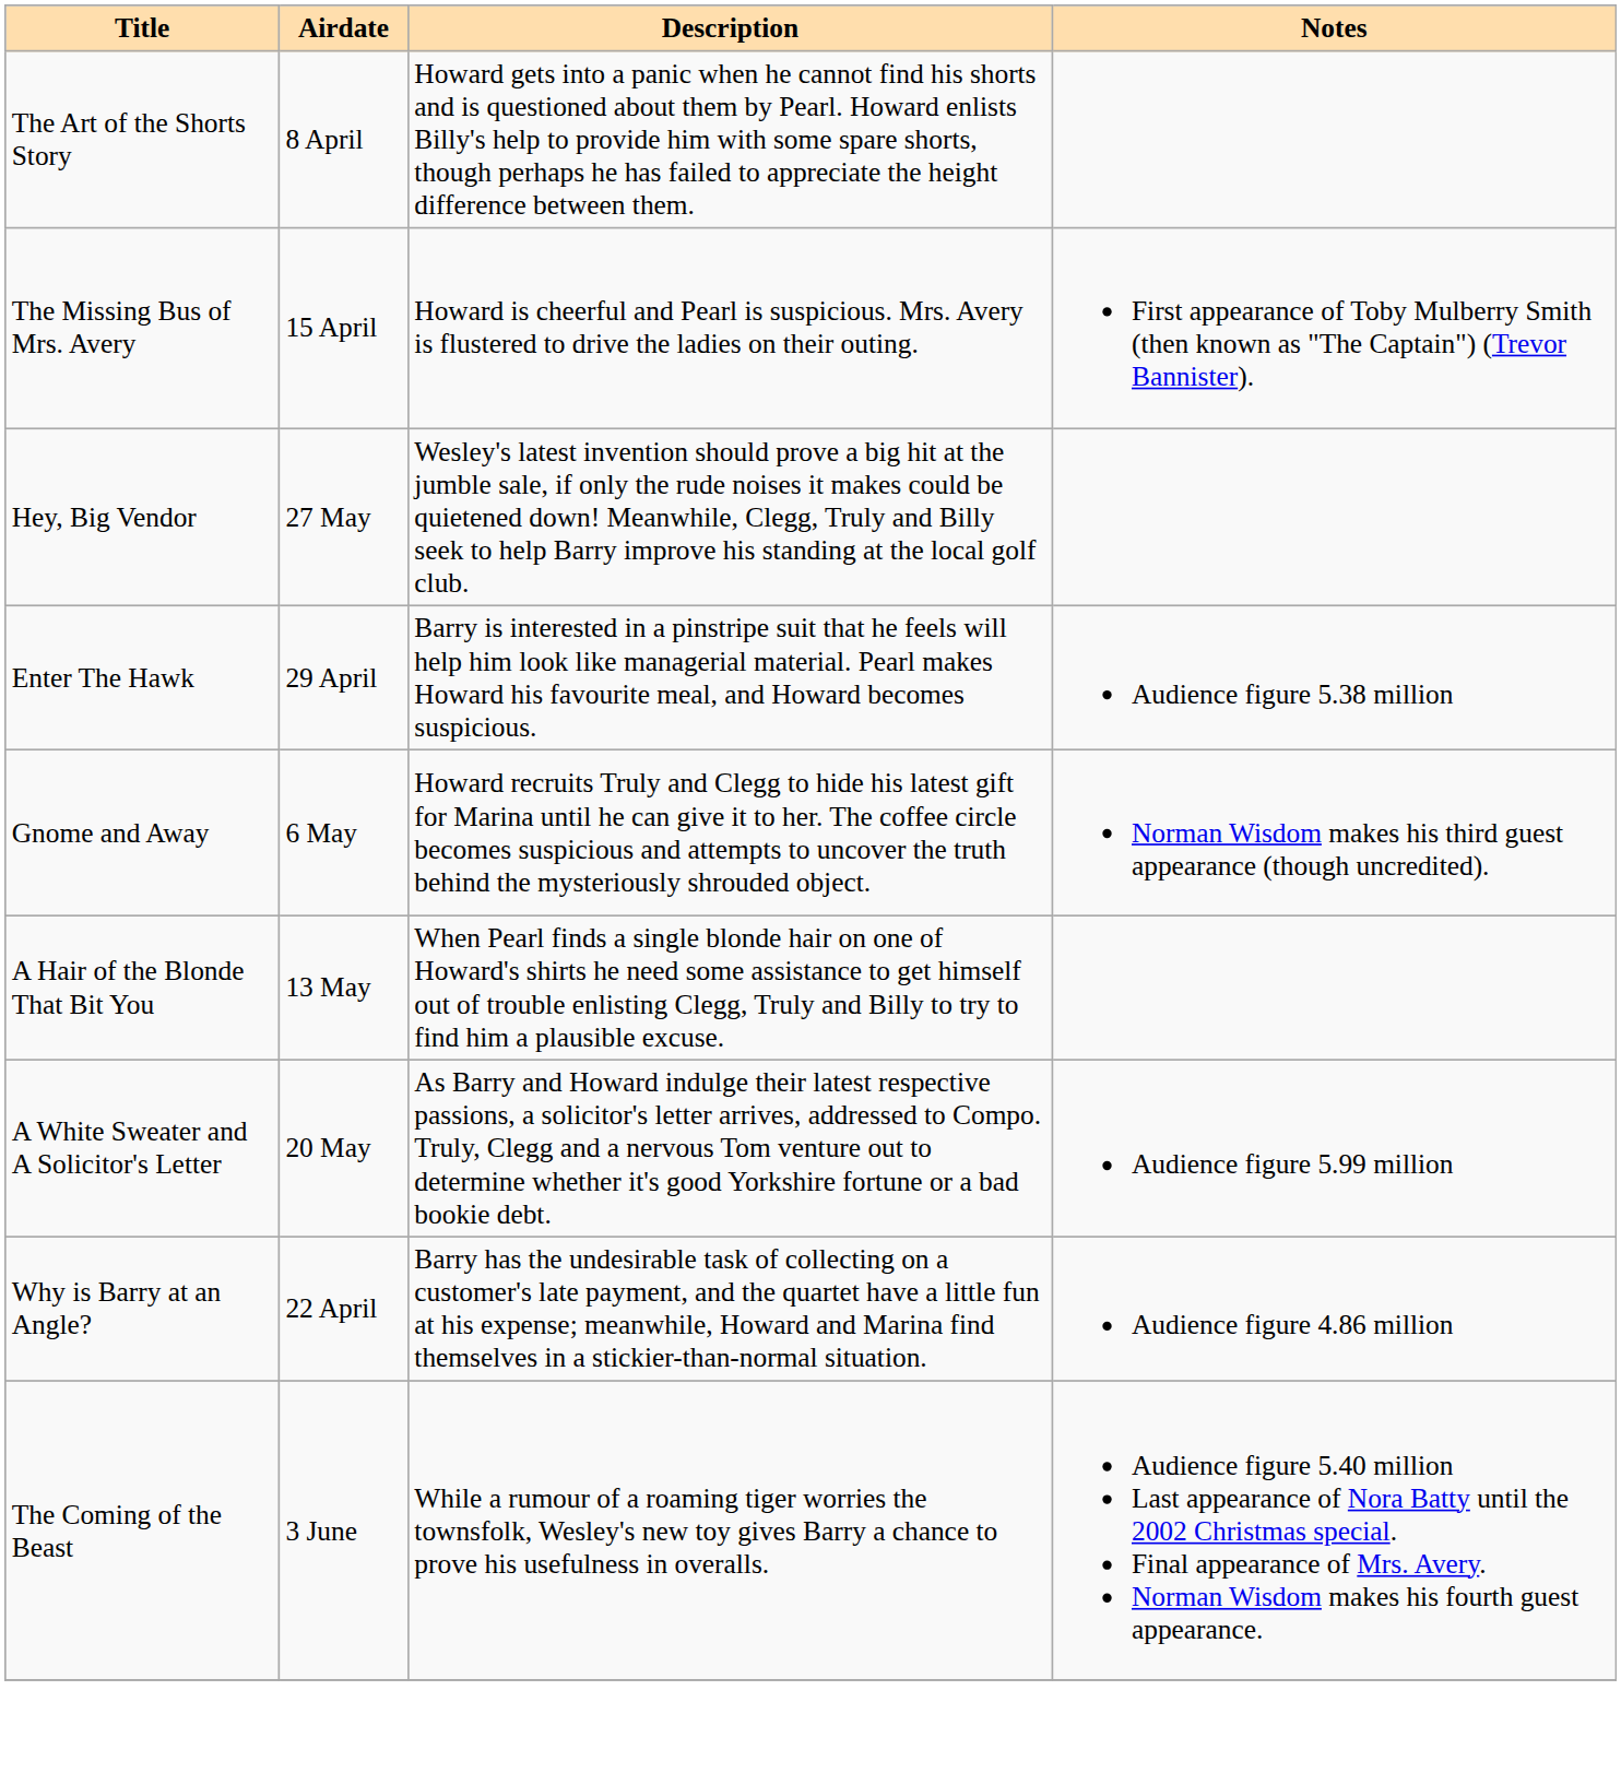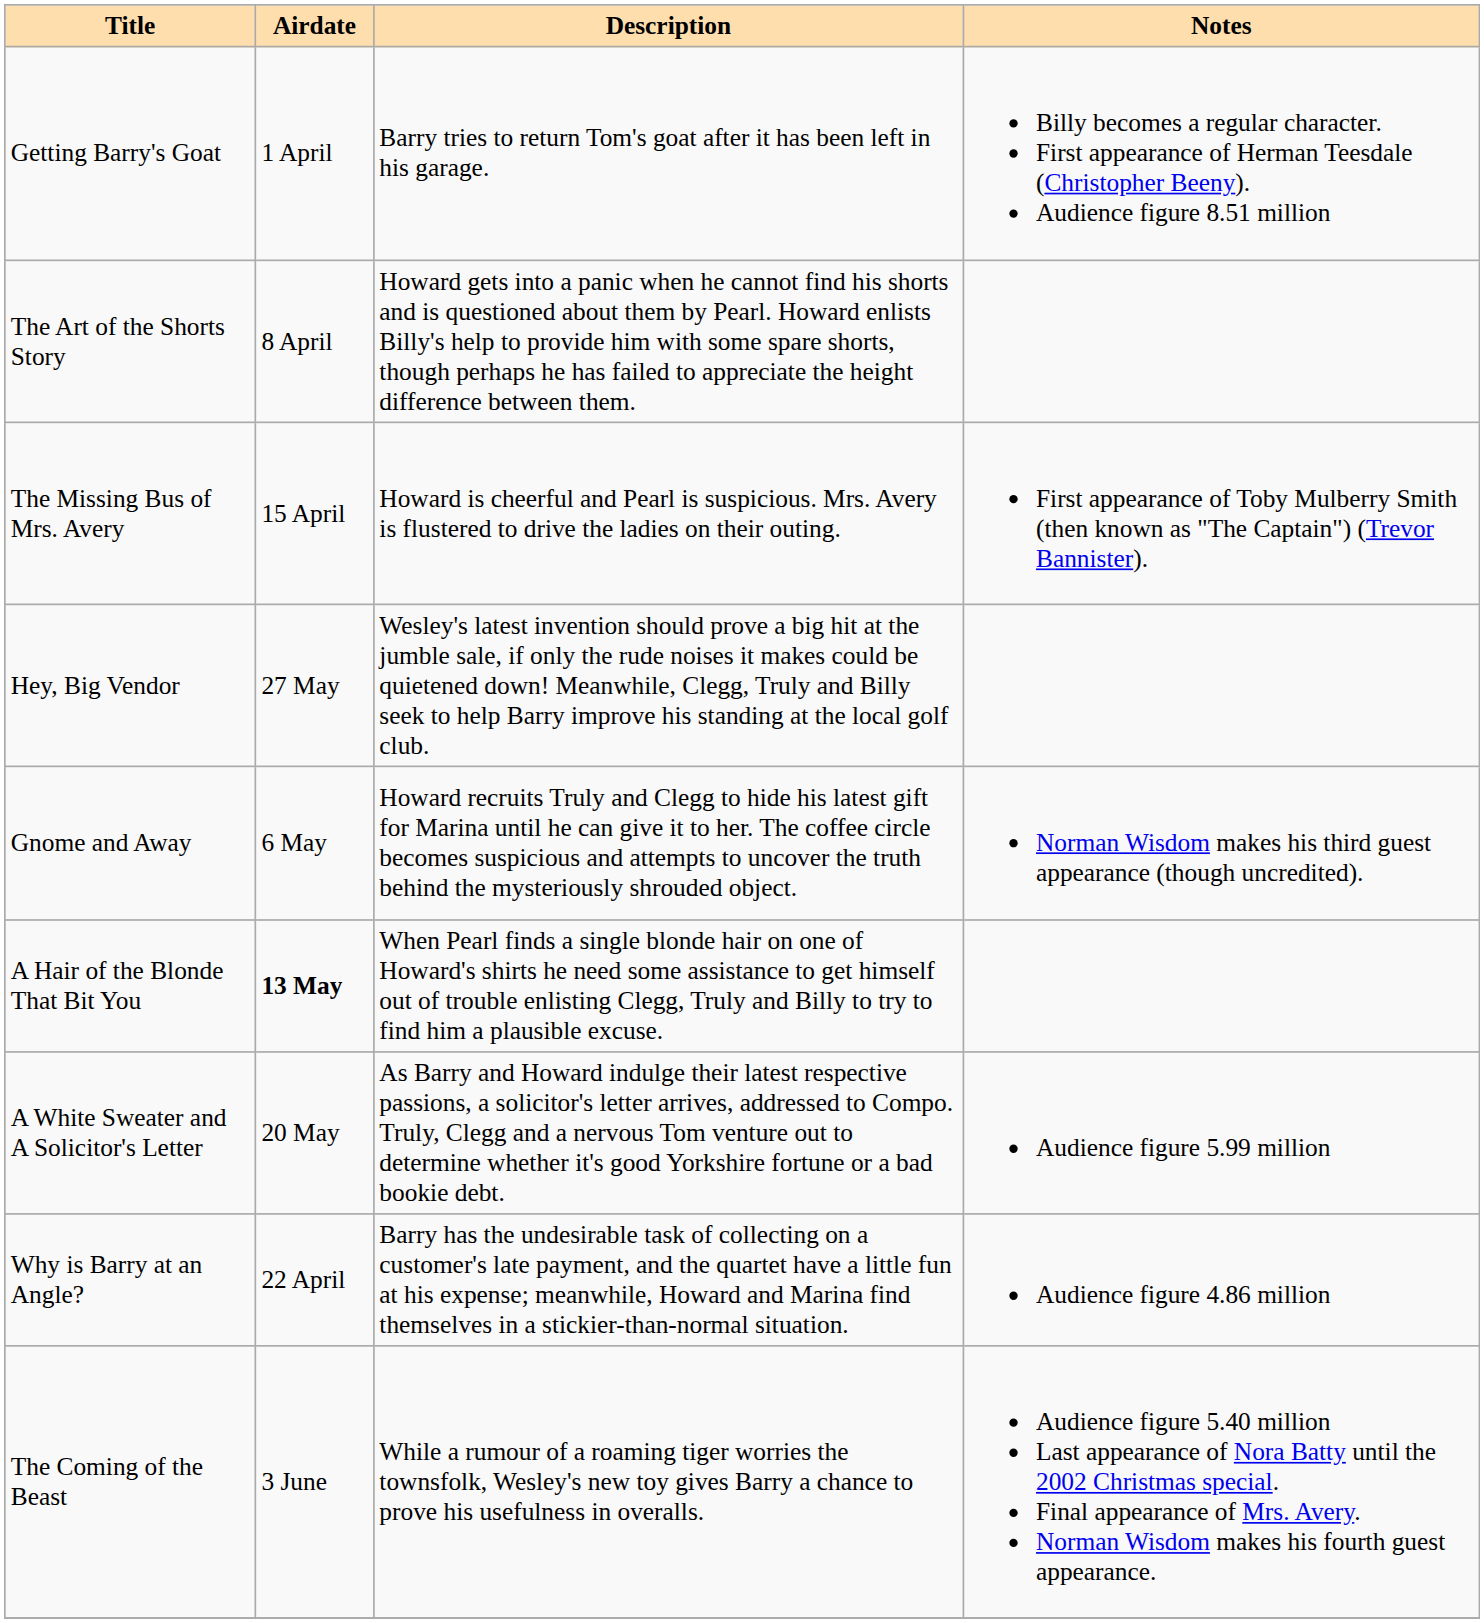+ row: Getting Barry's Goat | 1 April | Barry tries to return Tom's goat after it has been left in his garage. | Billy becomes a regular character. First appearance of Herman Teesdale (Christopher Beeny). Audience figure 8.51 million
- row: Enter The Hawk | 29 April | Barry is interested in a pinstripe suit that he feels will help him look like managerial material. Pearl makes Howard his favourite meal, and Howard becomes suspicious. | Audience figure 5.38 million
A Hair of the Blonde That Bit You | Airdate: normal -> bold
